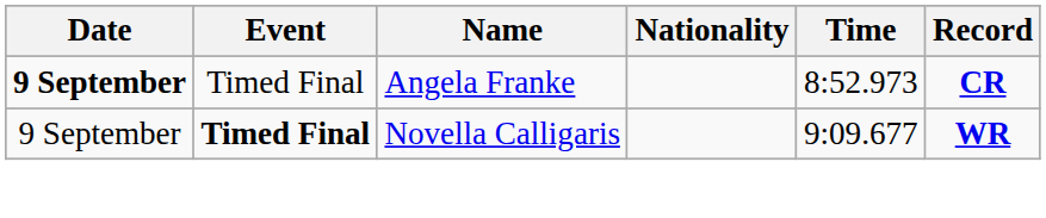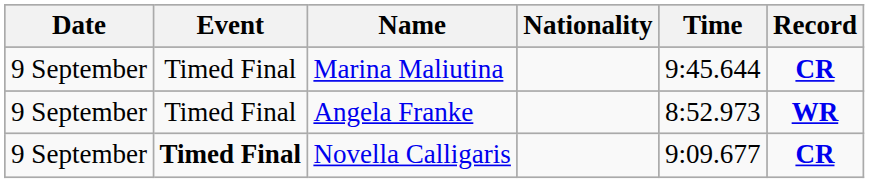+ row: 9 September | Timed Final | Marina Maliutina | 9:45.644 | CR
Angela Franke | Date: bold -> normal
Angela Franke | Record: CR -> WR
Novella Calligaris | Record: WR -> CR
